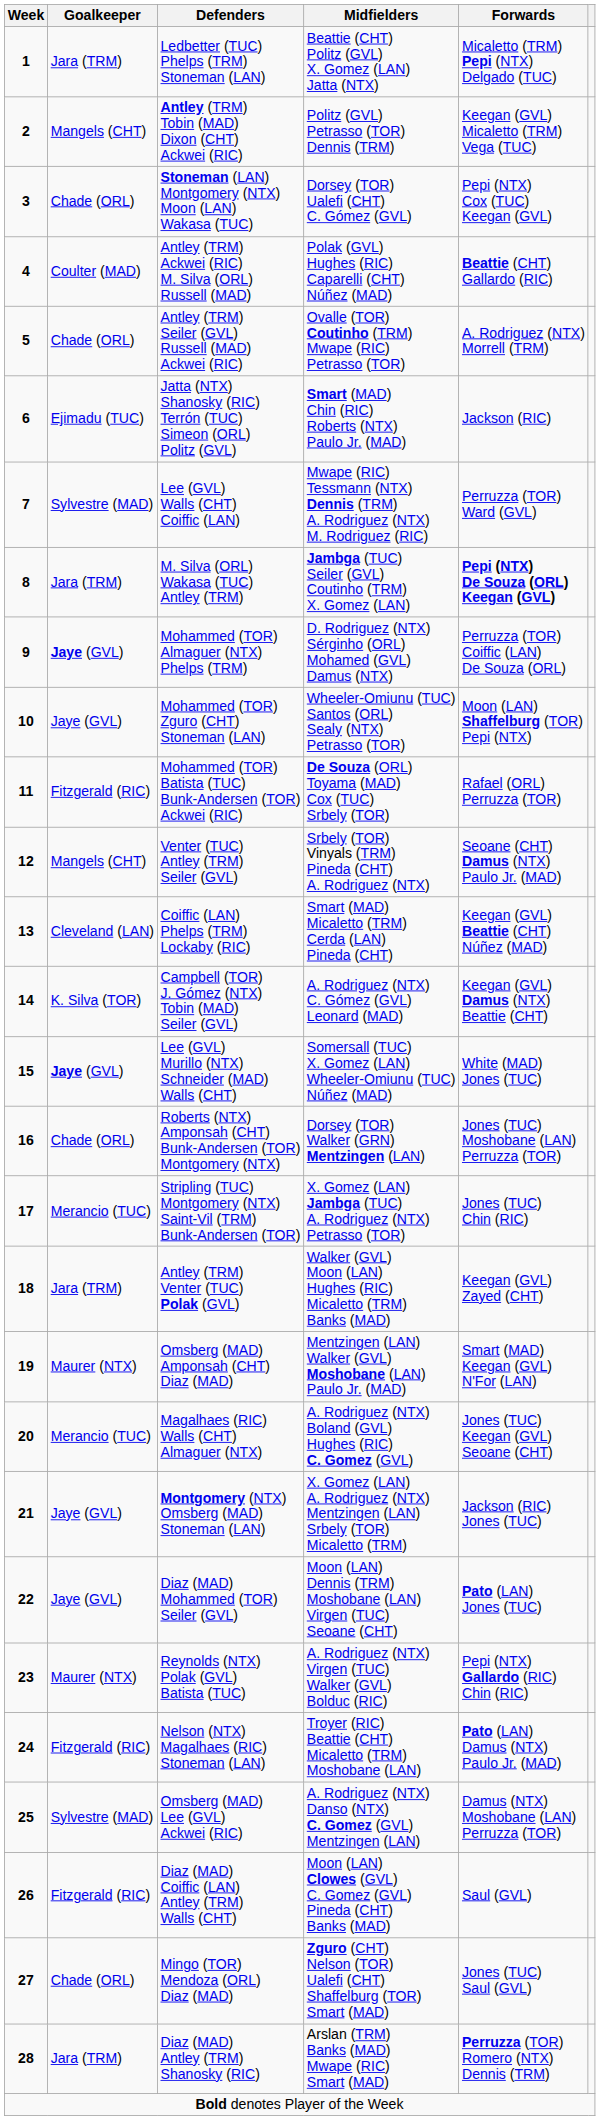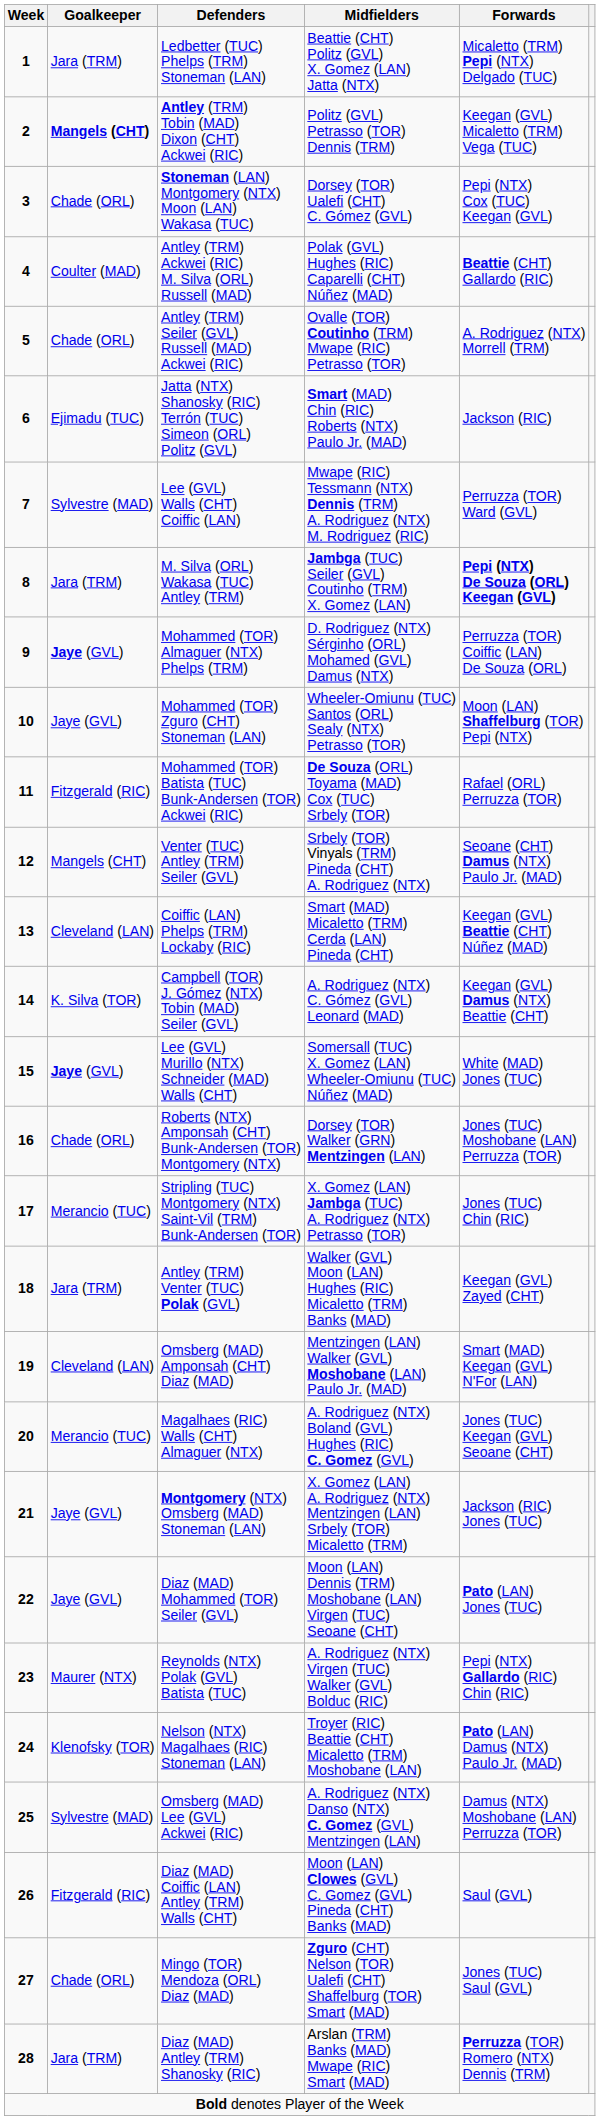Antley (TRM) Tobin (MAD) Dixon (CHT) Ackwei (RIC) | Goalkeeper: normal -> bold
Omsberg (MAD) Amponsah (CHT) Diaz (MAD) | Goalkeeper: Maurer (NTX) -> Cleveland (LAN)
Nelson (NTX) Magalhaes (RIC) Stoneman (LAN) | Goalkeeper: Fitzgerald (RIC) -> Klenofsky (TOR)
